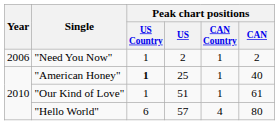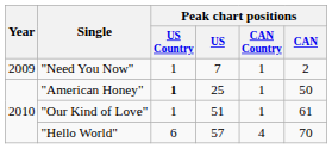"Need You Now" | Year: 2006 -> 2009
"Need You Now" | Peak chart positions / US: 2 -> 7
"American Honey" | Peak chart positions / CAN: 40 -> 50
"Hello World" | Peak chart positions / CAN: 80 -> 70
